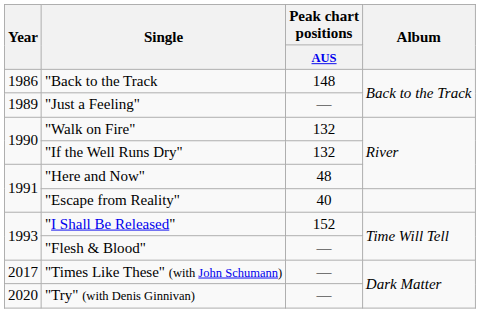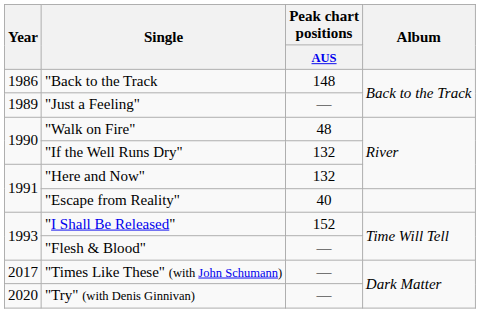"Walk on Fire" | Peak chart positions / AUS: 132 -> 48
"Here and Now" | Peak chart positions / AUS: 48 -> 132
